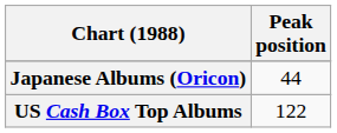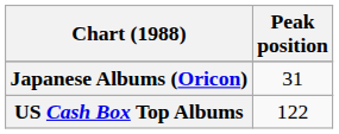Japanese Albums (Oricon) | Peak position: 44 -> 31
